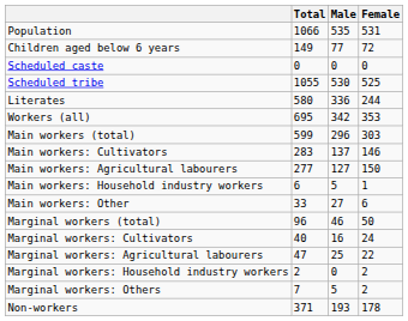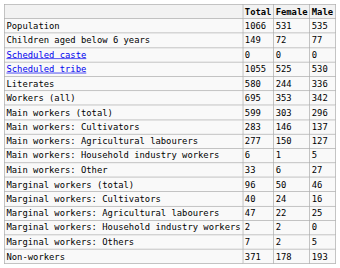columns swapped: Male <-> Female
